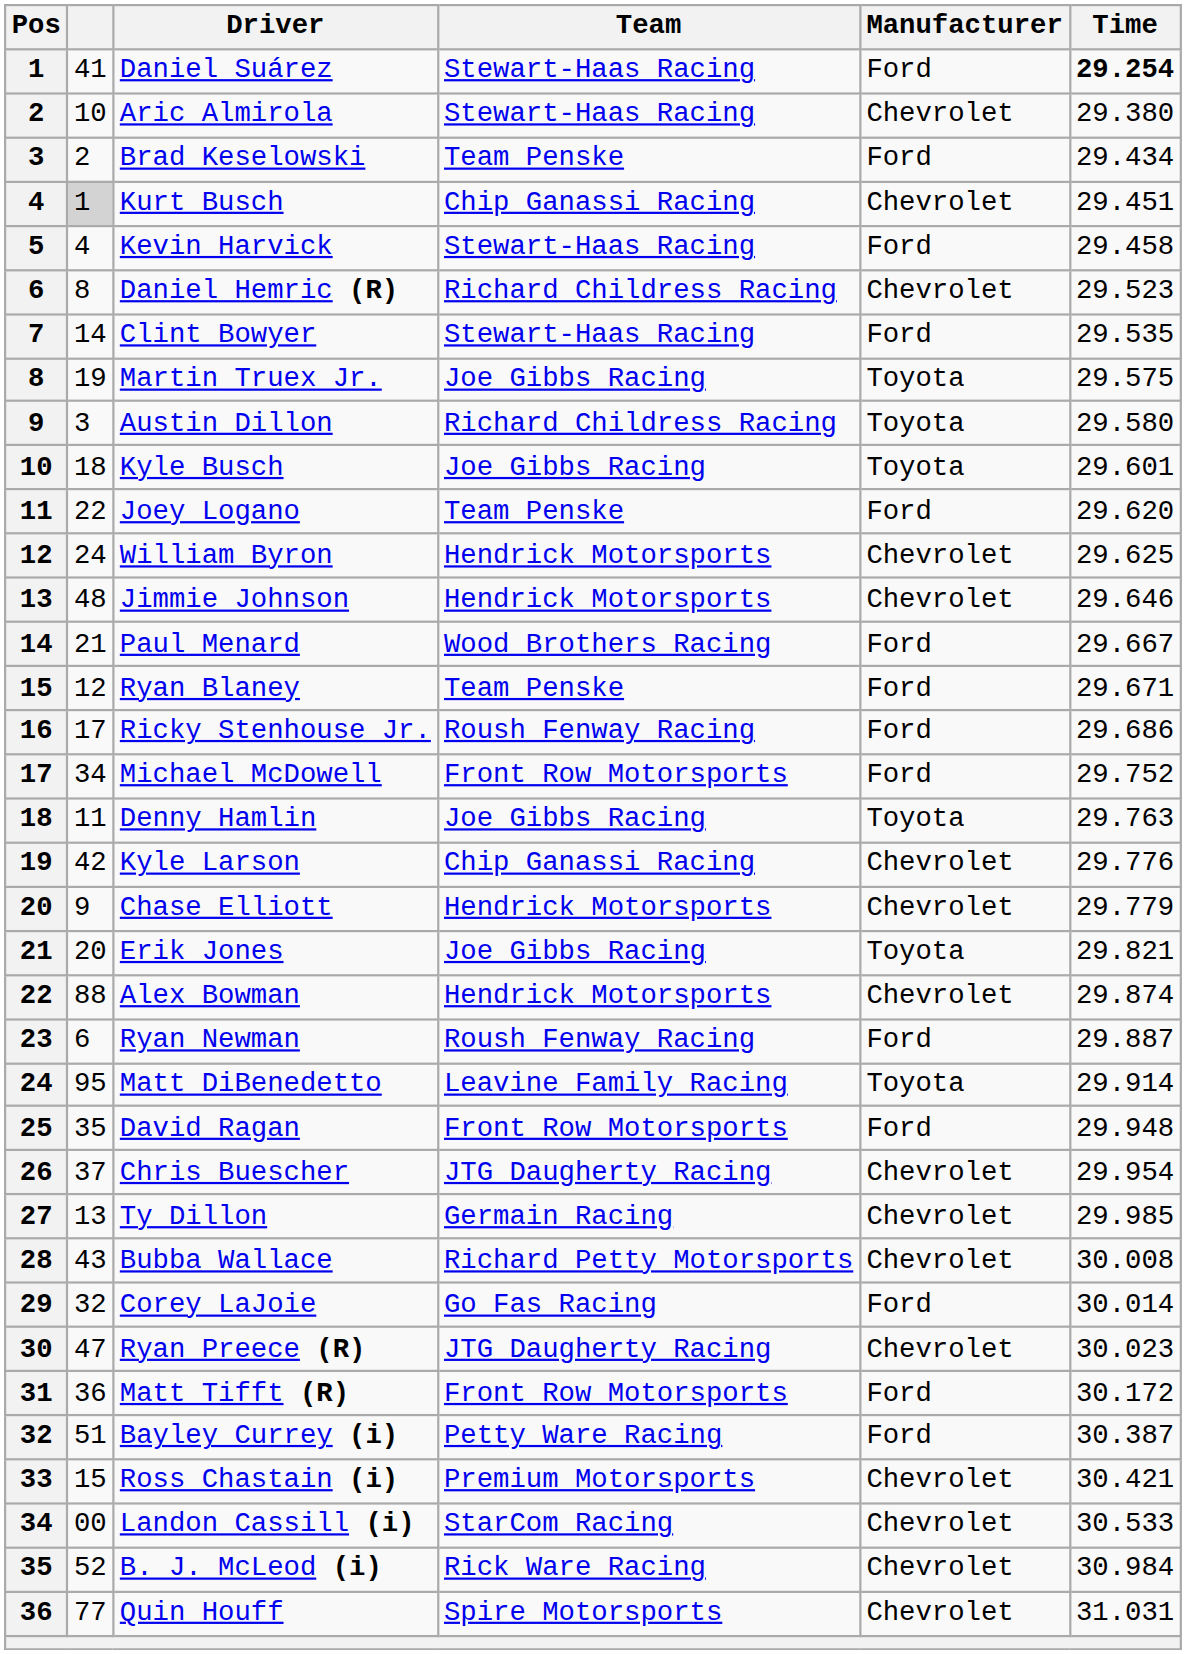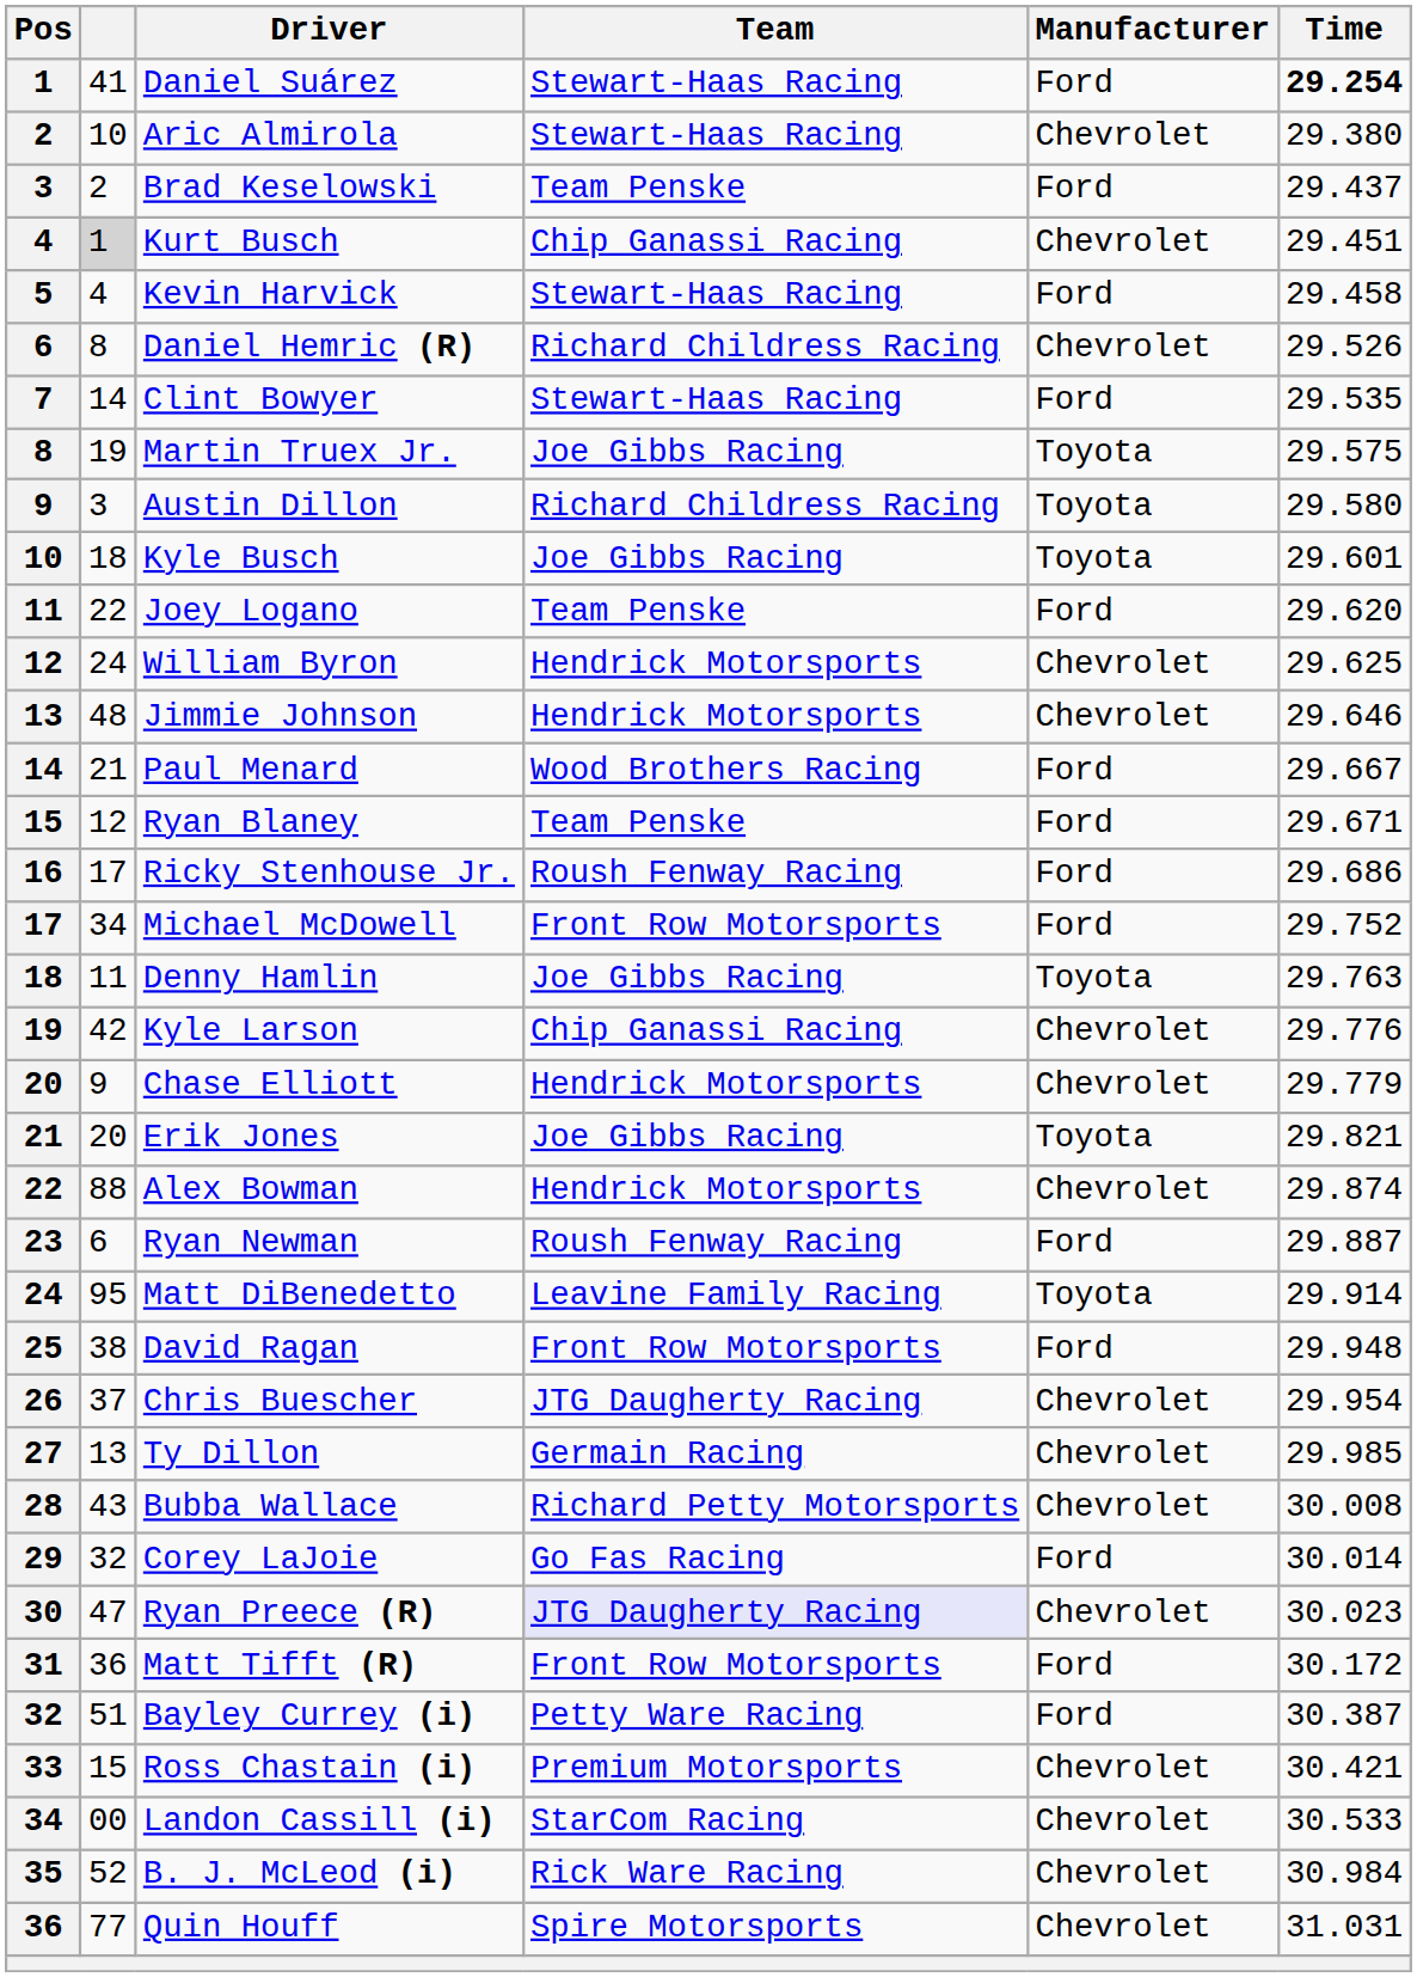Brad Keselowski | Time: 29.434 -> 29.437
Daniel Hemric (R) | Time: 29.523 -> 29.526
David Ragan | column 2: 35 -> 38
Ryan Preece (R) | Team: no background -> lavender background
